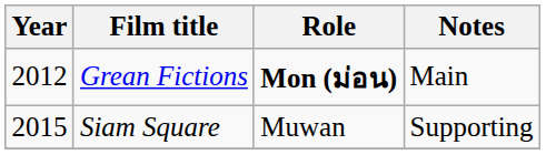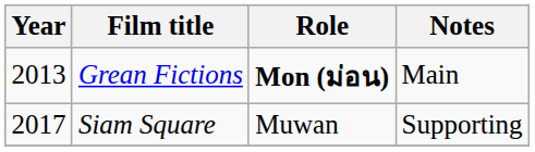Grean Fictions | Year: 2012 -> 2013
Siam Square | Year: 2015 -> 2017
